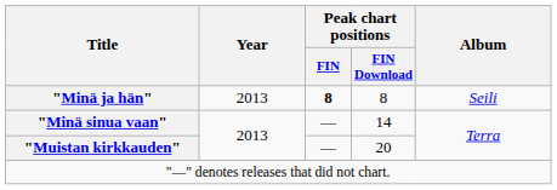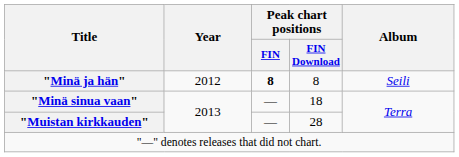"Minä ja hän" | Year: 2013 -> 2012
"Minä sinua vaan" | Peak chart positions / FIN Download: 14 -> 18
"Muistan kirkkauden" | Peak chart positions / FIN Download: 20 -> 28
